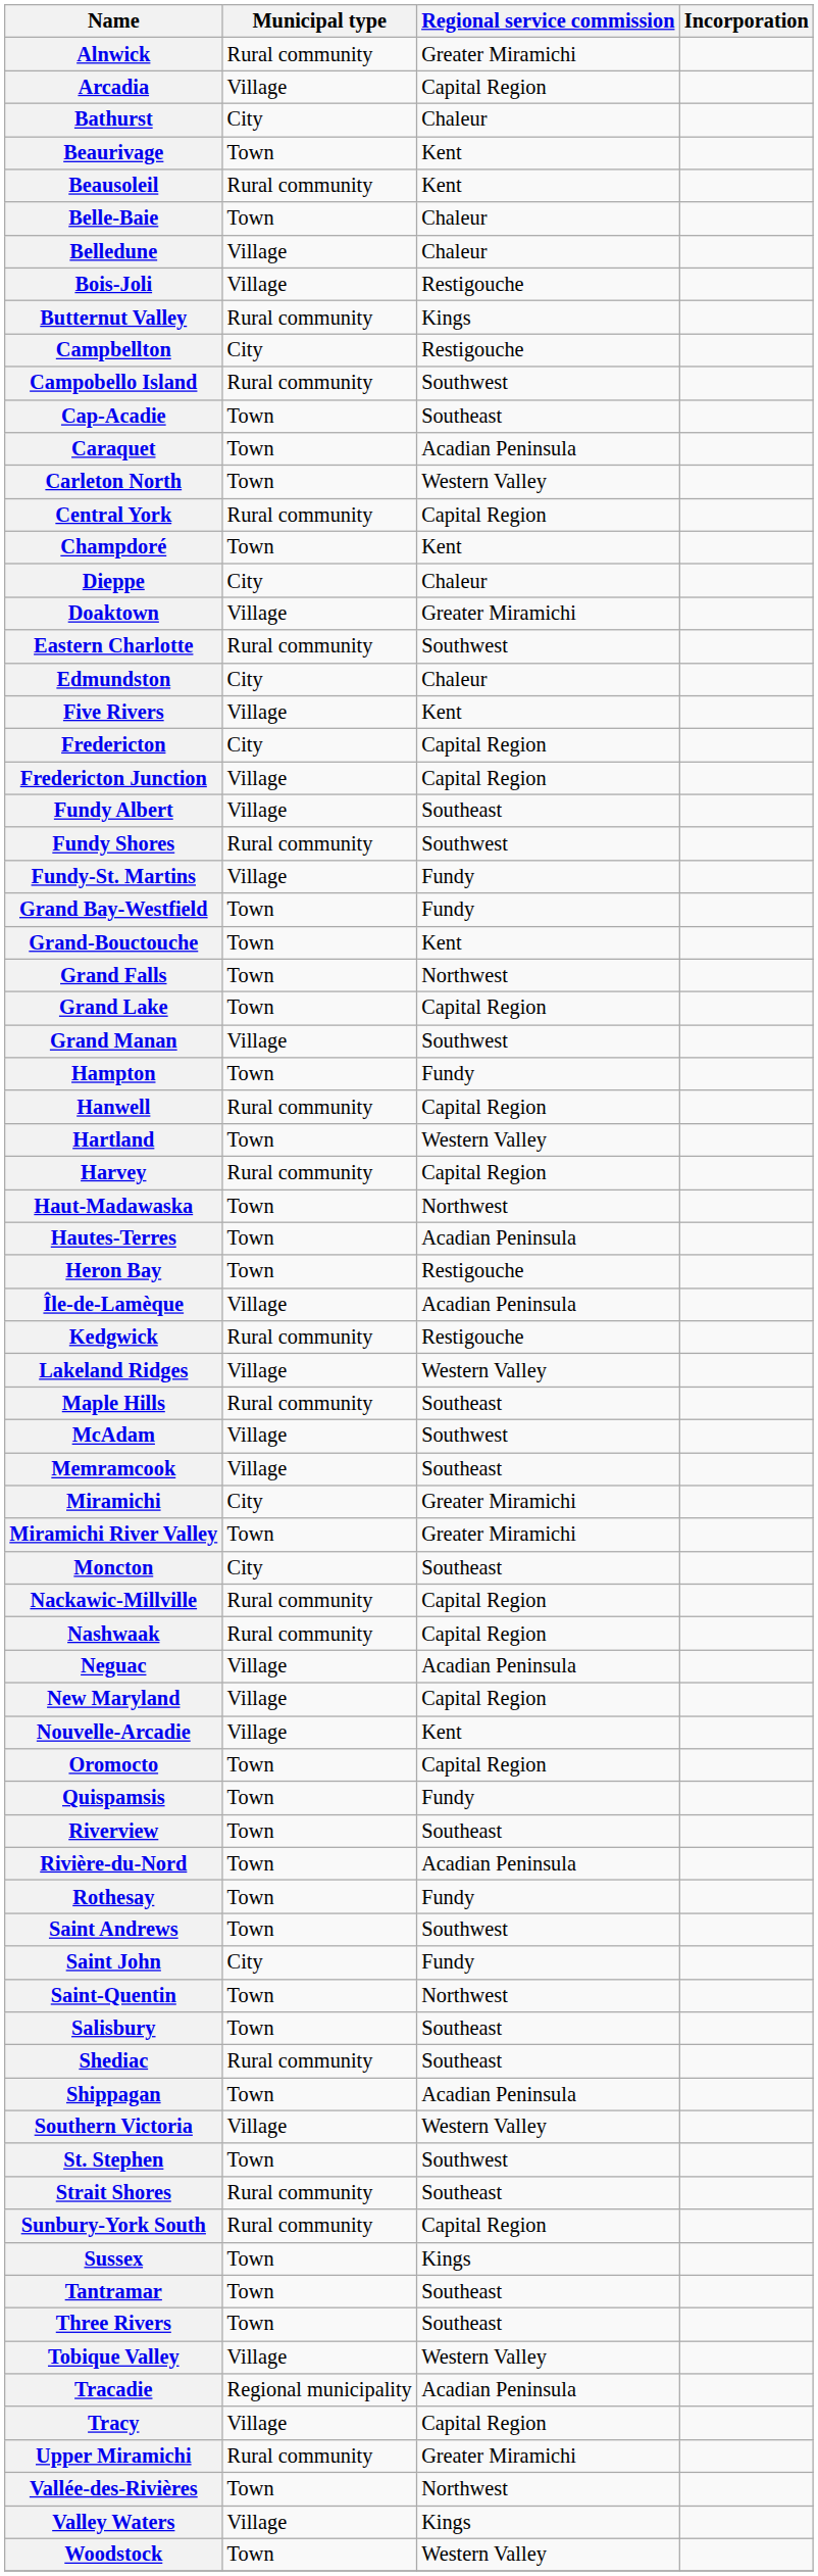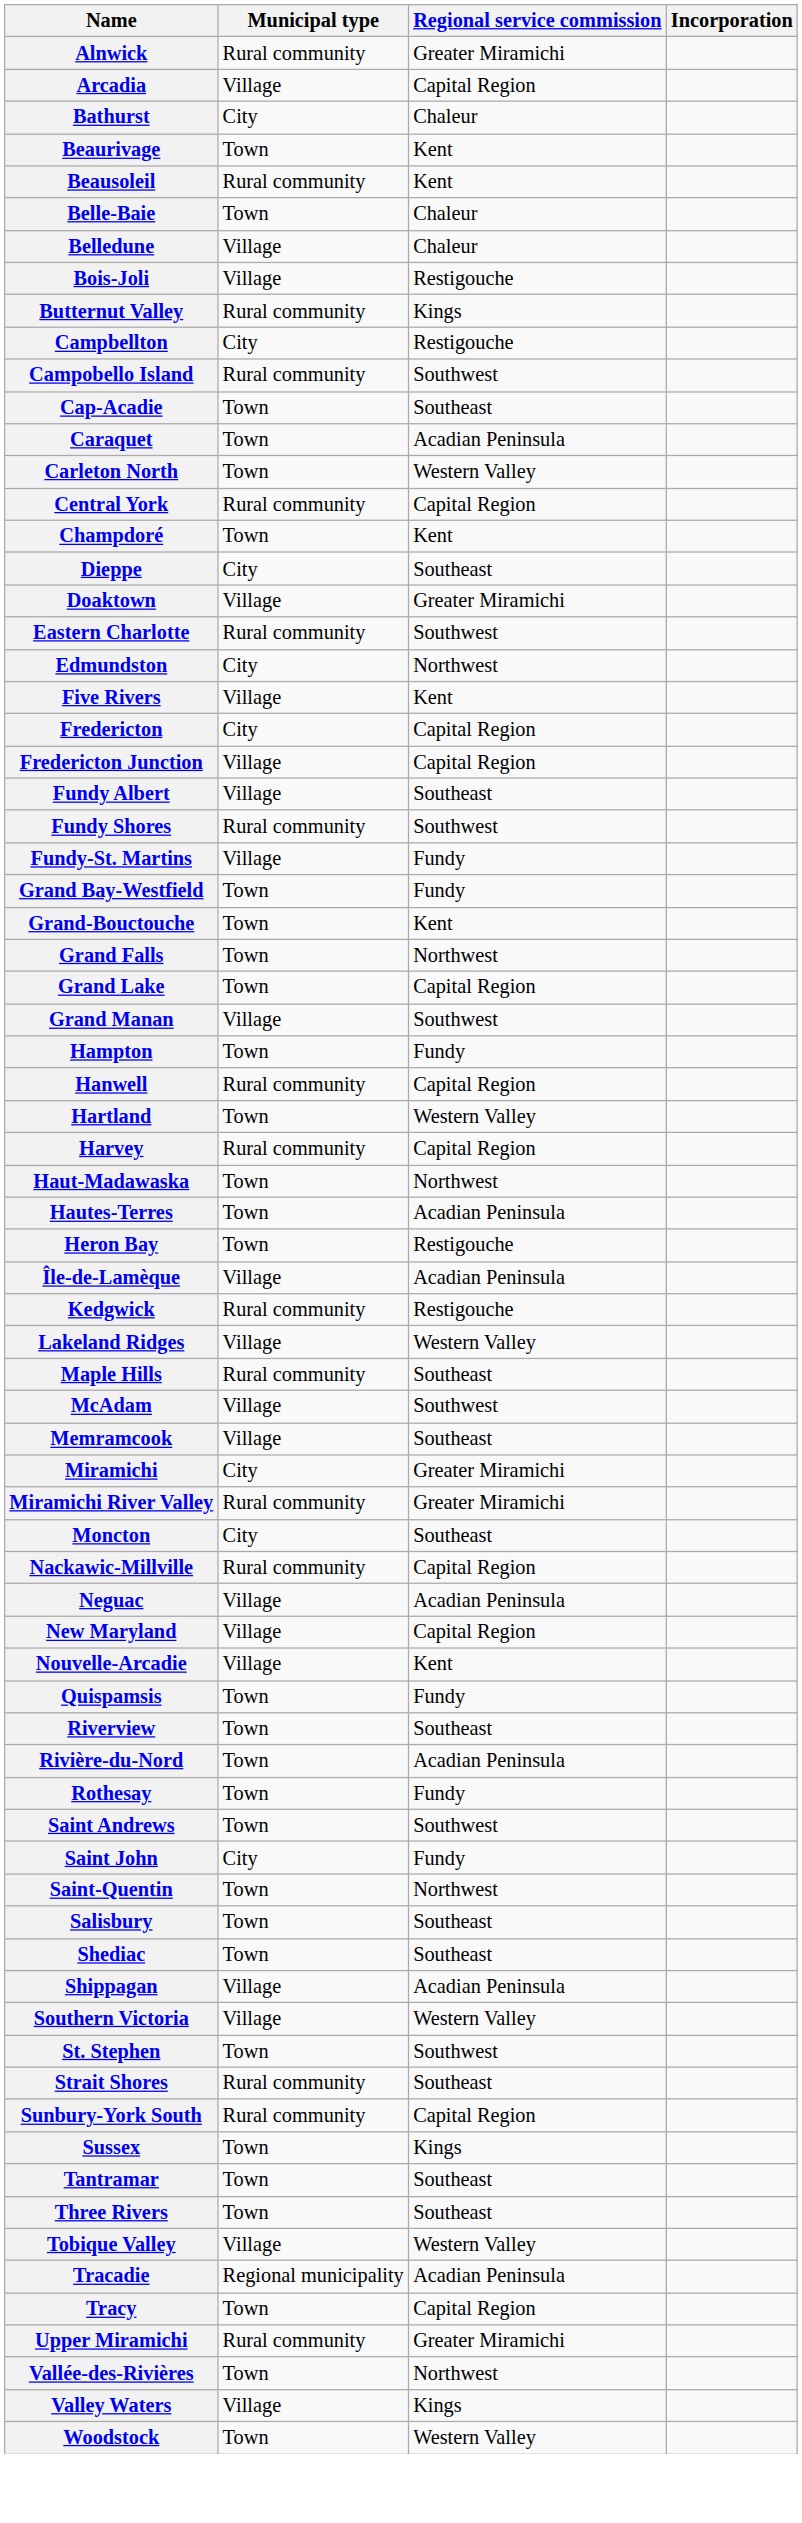Dieppe | Regional service commission: Chaleur -> Southeast
Edmundston | Regional service commission: Chaleur -> Northwest
Miramichi River Valley | Municipal type: Town -> Rural community
- row: Nashwaak | Rural community | Capital Region
- row: Oromocto | Town | Capital Region
Shediac | Municipal type: Rural community -> Town
Shippagan | Municipal type: Town -> Village
Tracy | Municipal type: Village -> Town
